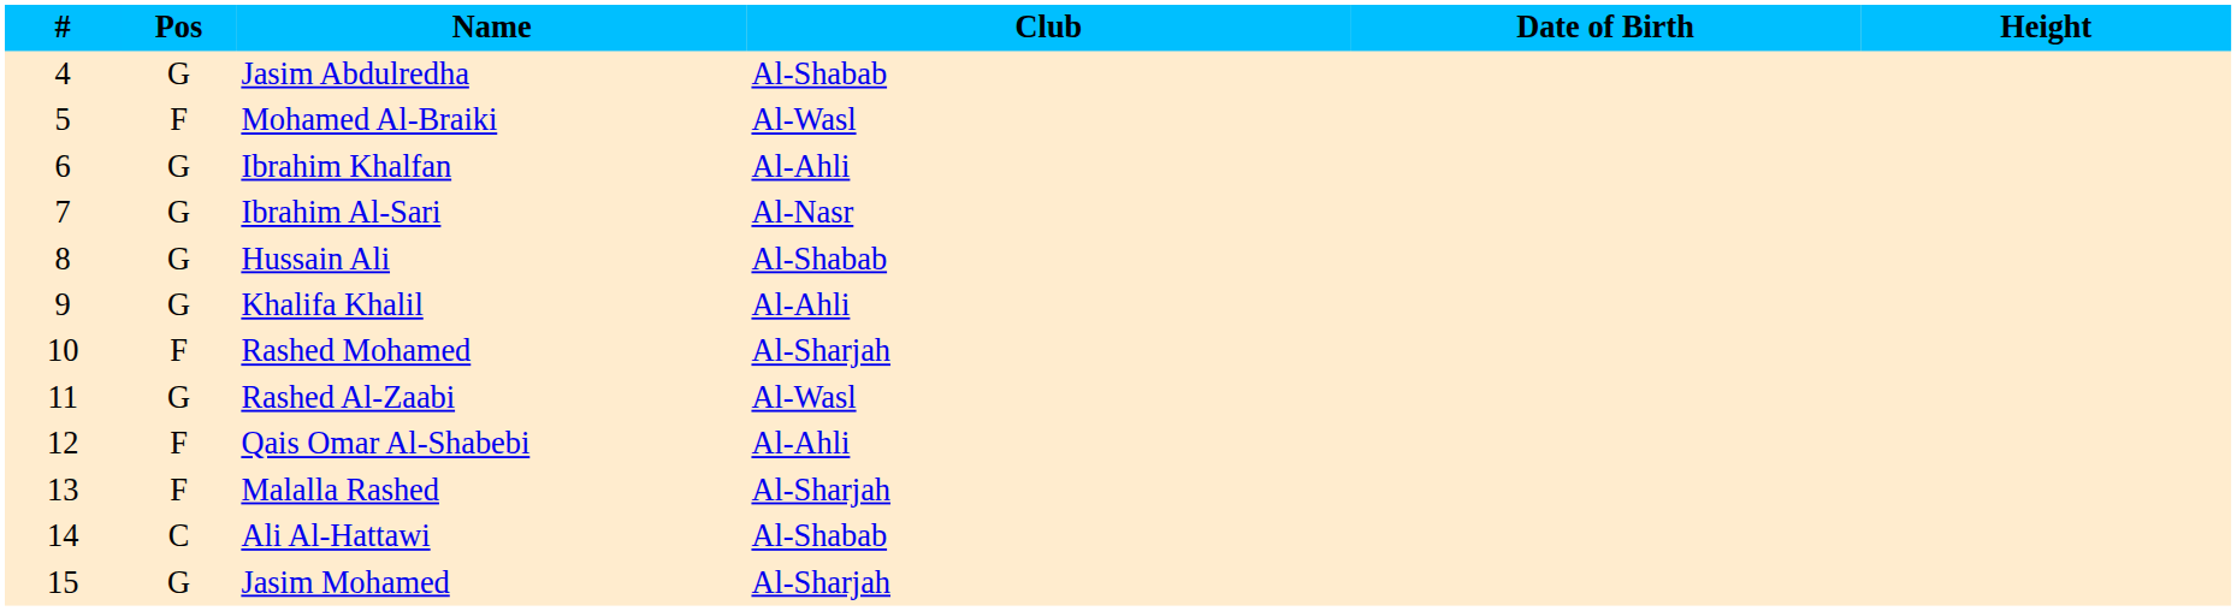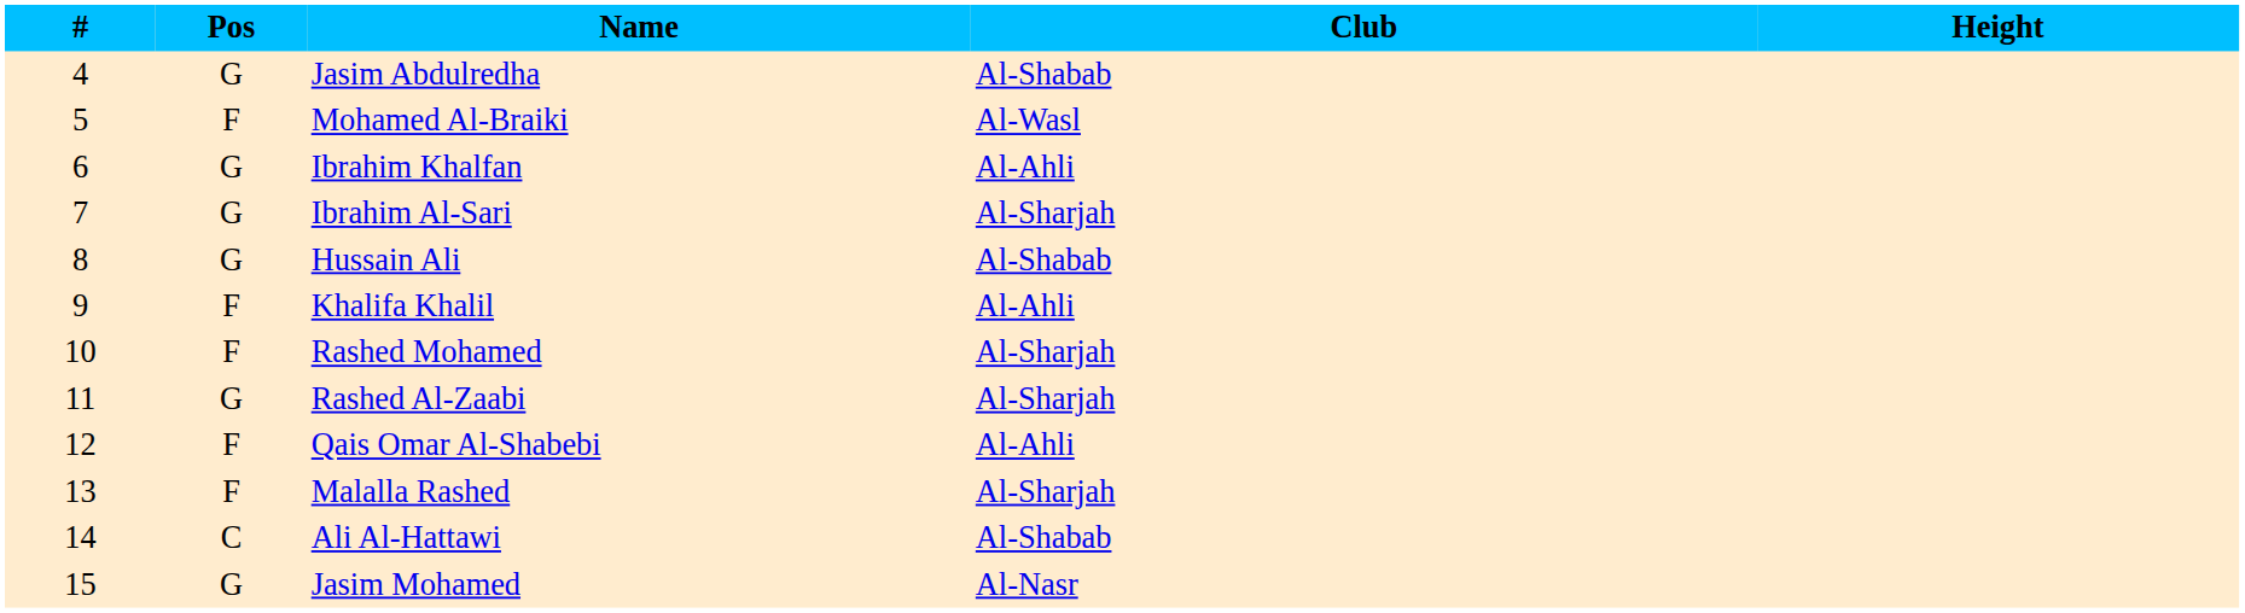- column: Date of Birth
Ibrahim Al-Sari | Club: Al-Nasr -> Al-Sharjah
Khalifa Khalil | Pos: G -> F
Rashed Al-Zaabi | Club: Al-Wasl -> Al-Sharjah
Jasim Mohamed | Club: Al-Sharjah -> Al-Nasr
